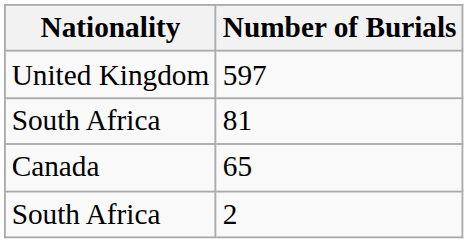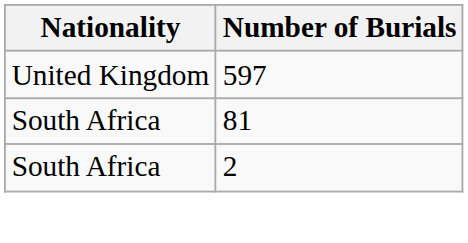- row: Canada | 65
